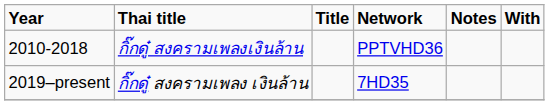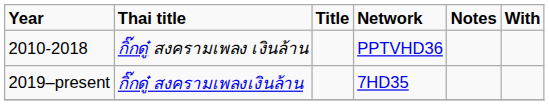2010-2018 | Thai title: กิ๊กดู๋ สงครามเพลงเงินล้าน -> กิ๊กดู๋ สงครามเพลง เงินล้าน
2019–present | Thai title: กิ๊กดู๋ สงครามเพลง เงินล้าน -> กิ๊กดู๋ สงครามเพลงเงินล้าน
